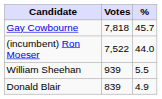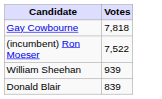- column: % | 45.7 | 44.0 | 5.5 | 4.9
